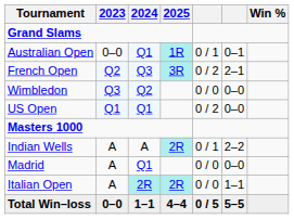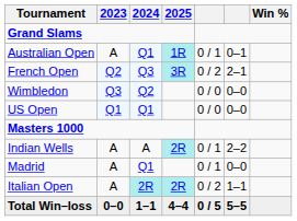Australian Open | 2023: 0–0 -> A
US Open | column 5: 0 / 2 -> 0 / 0
Madrid | column 5: 0 / 0 -> 0 / 1
Italian Open | column 5: 0 / 0 -> 0 / 2
